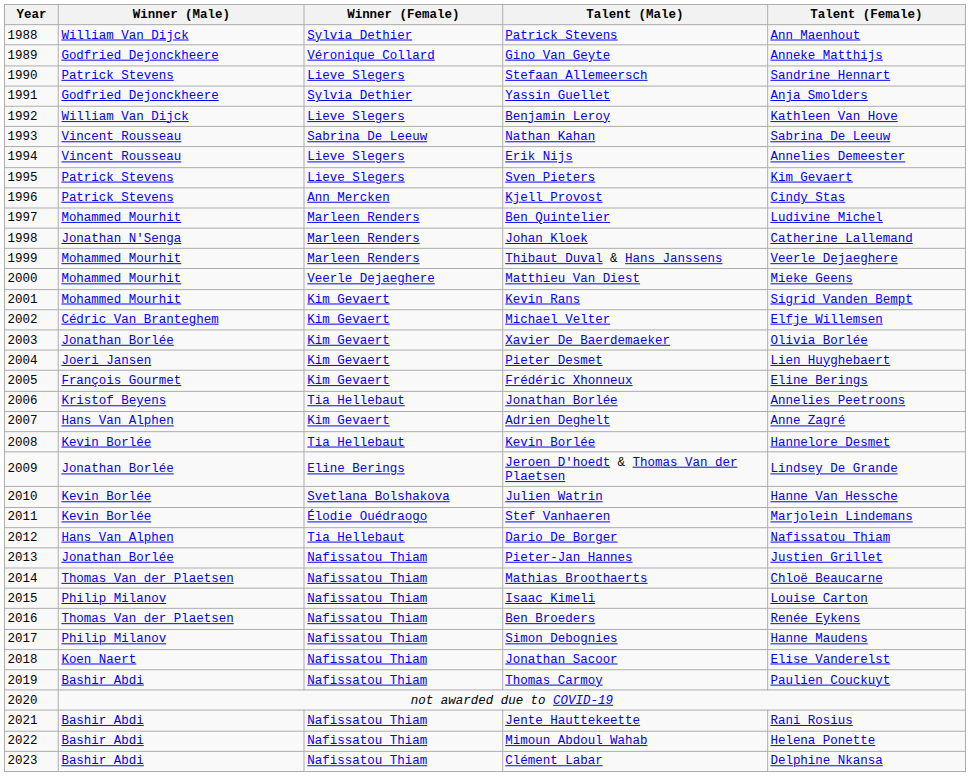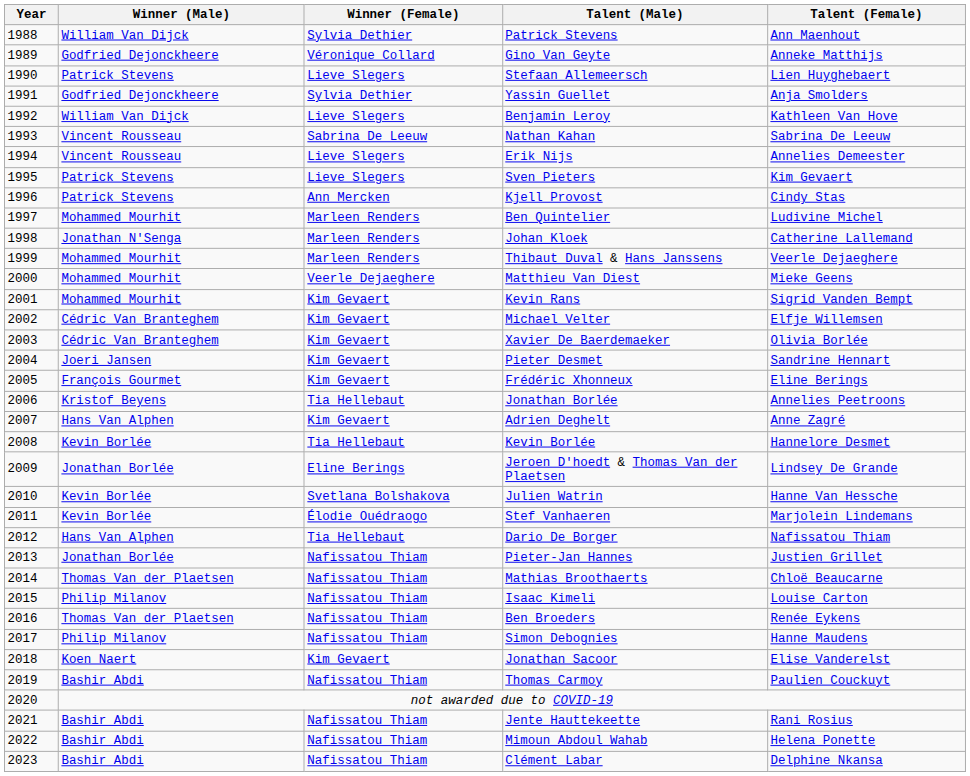Stefaan Allemeersch | Talent (Female): Sandrine Hennart -> Lien Huyghebaert
Xavier De Baerdemaeker | Winner (Male): Jonathan Borlée -> Cédric Van Branteghem
Pieter Desmet | Talent (Female): Lien Huyghebaert -> Sandrine Hennart
Jonathan Sacoor | Winner (Female): Nafissatou Thiam -> Kim Gevaert
